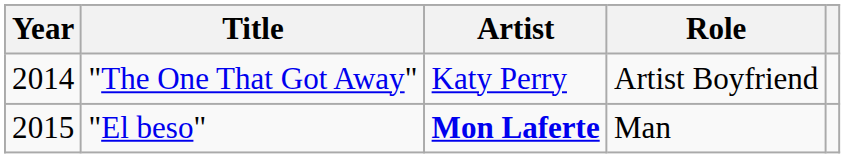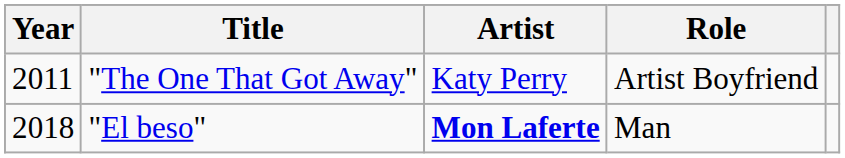"The One That Got Away" | Year: 2014 -> 2011
"El beso" | Year: 2015 -> 2018
